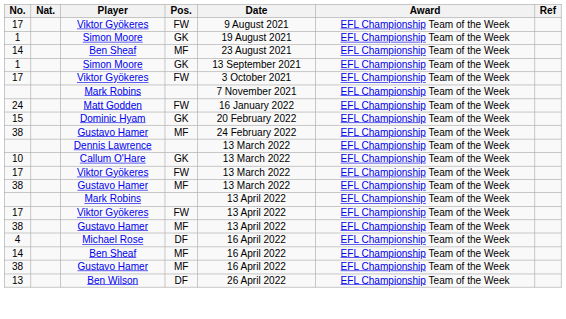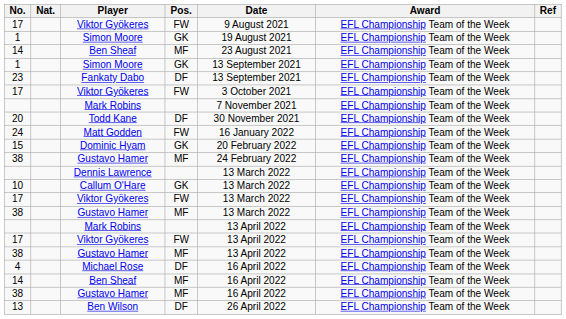+ row: 23 | Fankaty Dabo | DF | 13 September 2021 | EFL Championship Team of the Week
+ row: 20 | Todd Kane | DF | 30 November 2021 | EFL Championship Team of the Week
